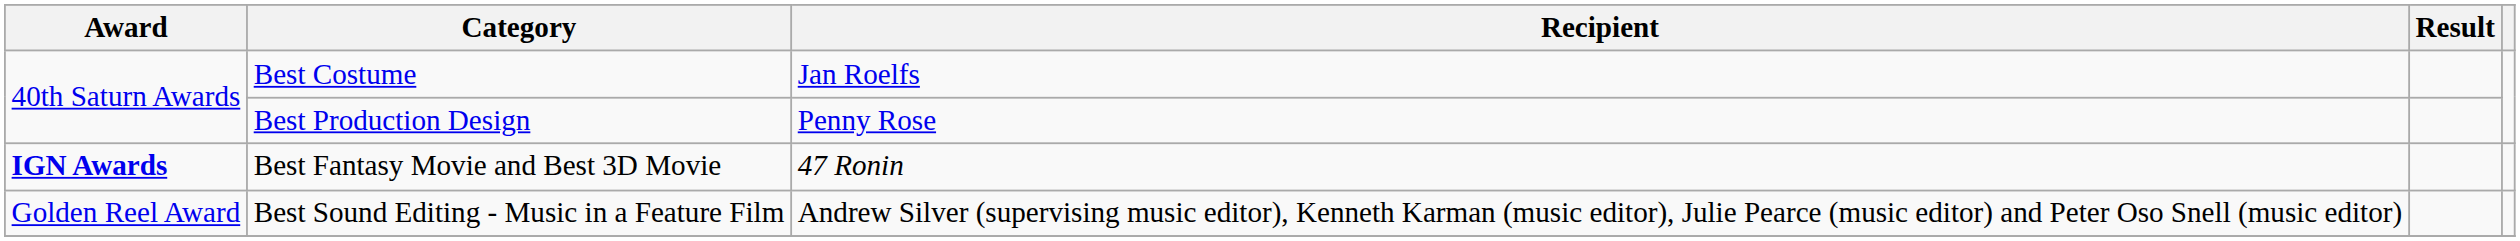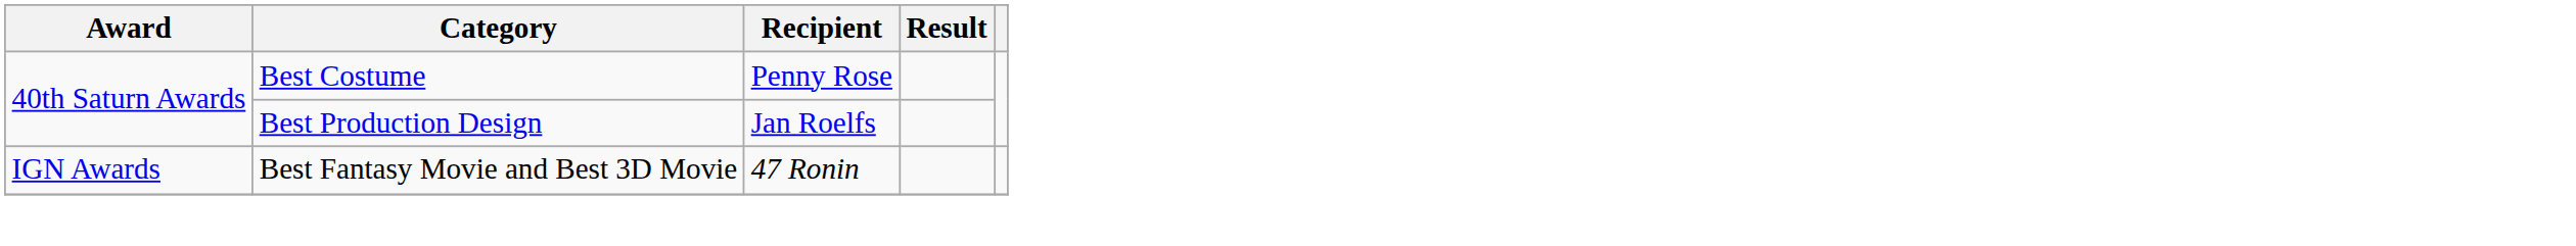Best Costume | Recipient: Jan Roelfs -> Penny Rose
Best Production Design | Recipient: Penny Rose -> Jan Roelfs
Best Fantasy Movie and Best 3D Movie | Award: bold -> normal
- row: Golden Reel Award | Best Sound Editing - Music in a Feature Film | Andrew Silver (supervising music editor), Kenneth Karman (music editor), Julie Pearce (music editor) and Peter Oso Snell (music editor)
